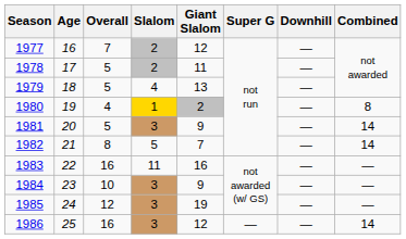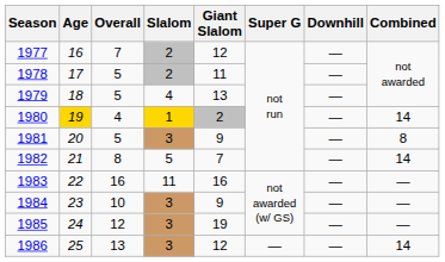1980 | Age: no background -> gold background
1980 | Combined: 8 -> 14
1981 | Combined: 14 -> 8
1986 | Overall: 16 -> 13
